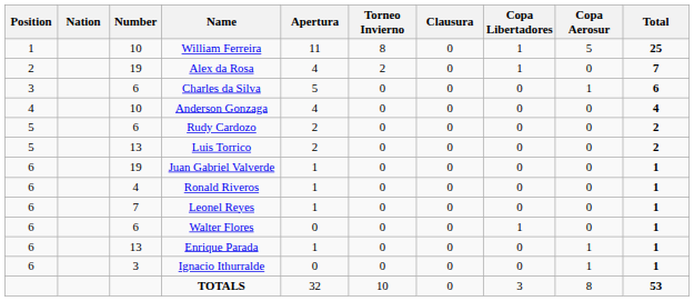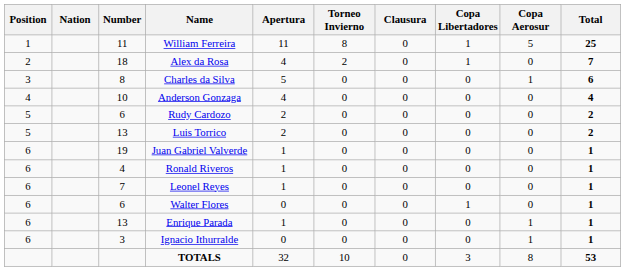William Ferreira | Number: 10 -> 11
Alex da Rosa | Number: 19 -> 18
Charles da Silva | Number: 6 -> 8
